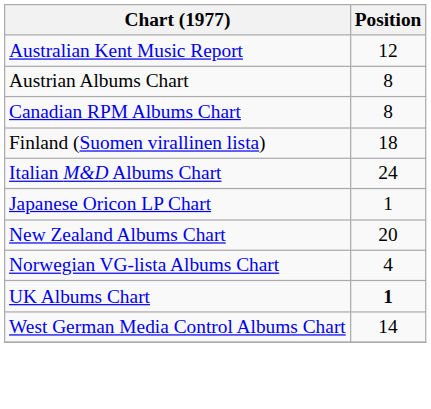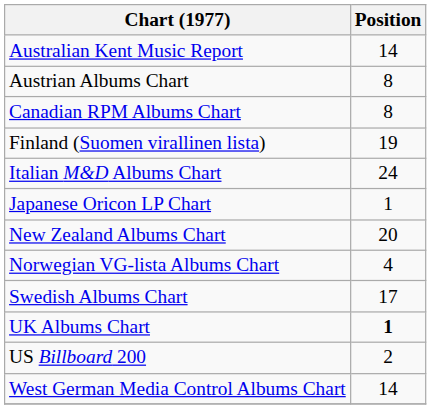Australian Kent Music Report | Position: 12 -> 14
Finland (Suomen virallinen lista) | Position: 18 -> 19
+ row: Swedish Albums Chart | 17
+ row: US Billboard 200 | 2
